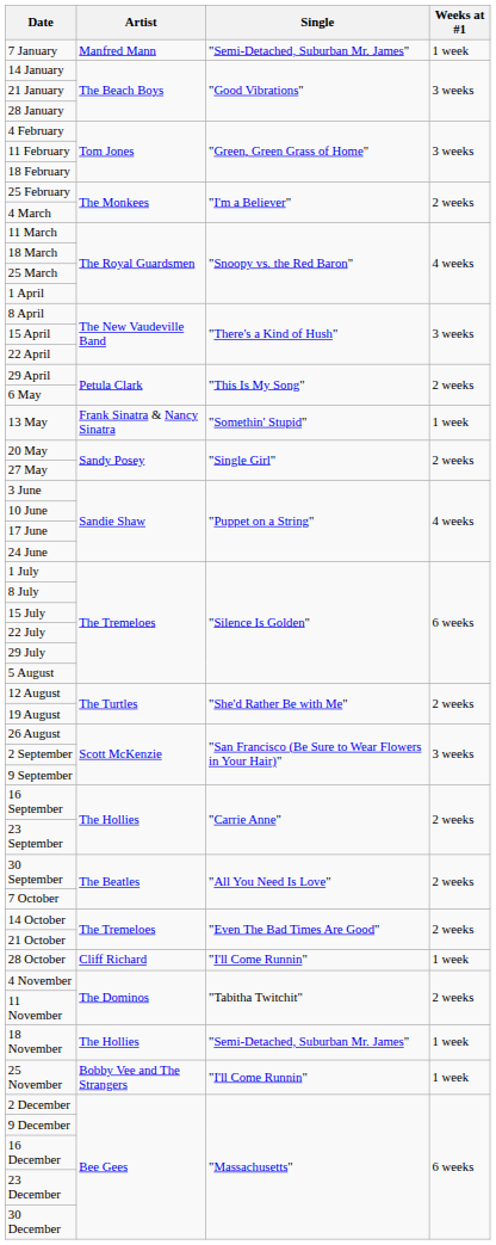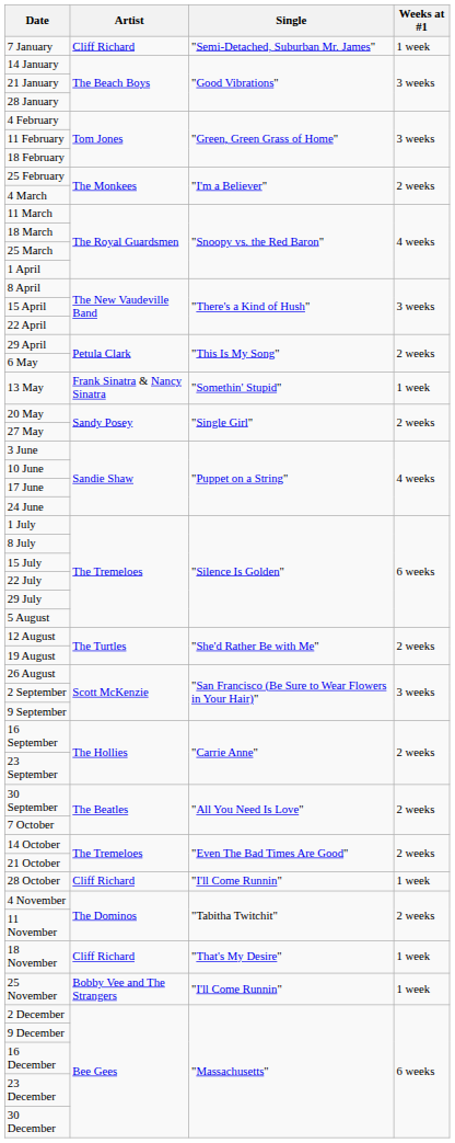7 January | Artist: Manfred Mann -> Cliff Richard
18 November | Artist: The Hollies -> Cliff Richard
18 November | Single: "Semi-Detached, Suburban Mr. James" -> "That's My Desire"
